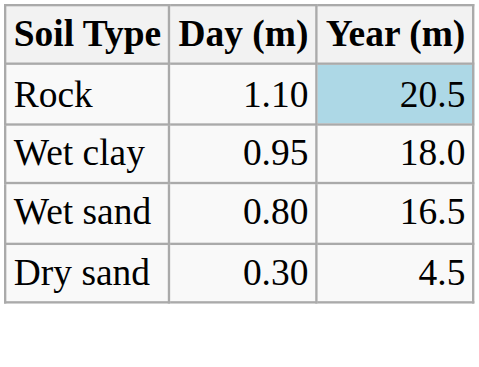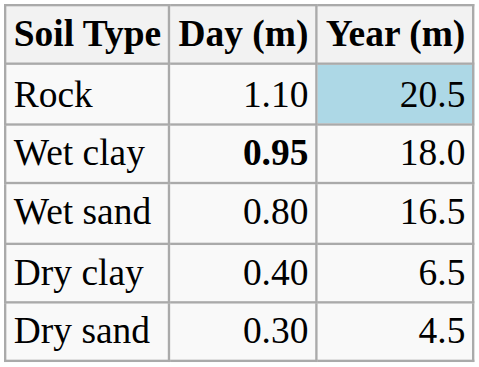Wet clay | Day (m): normal -> bold
+ row: Dry clay | 0.40 | 6.5
